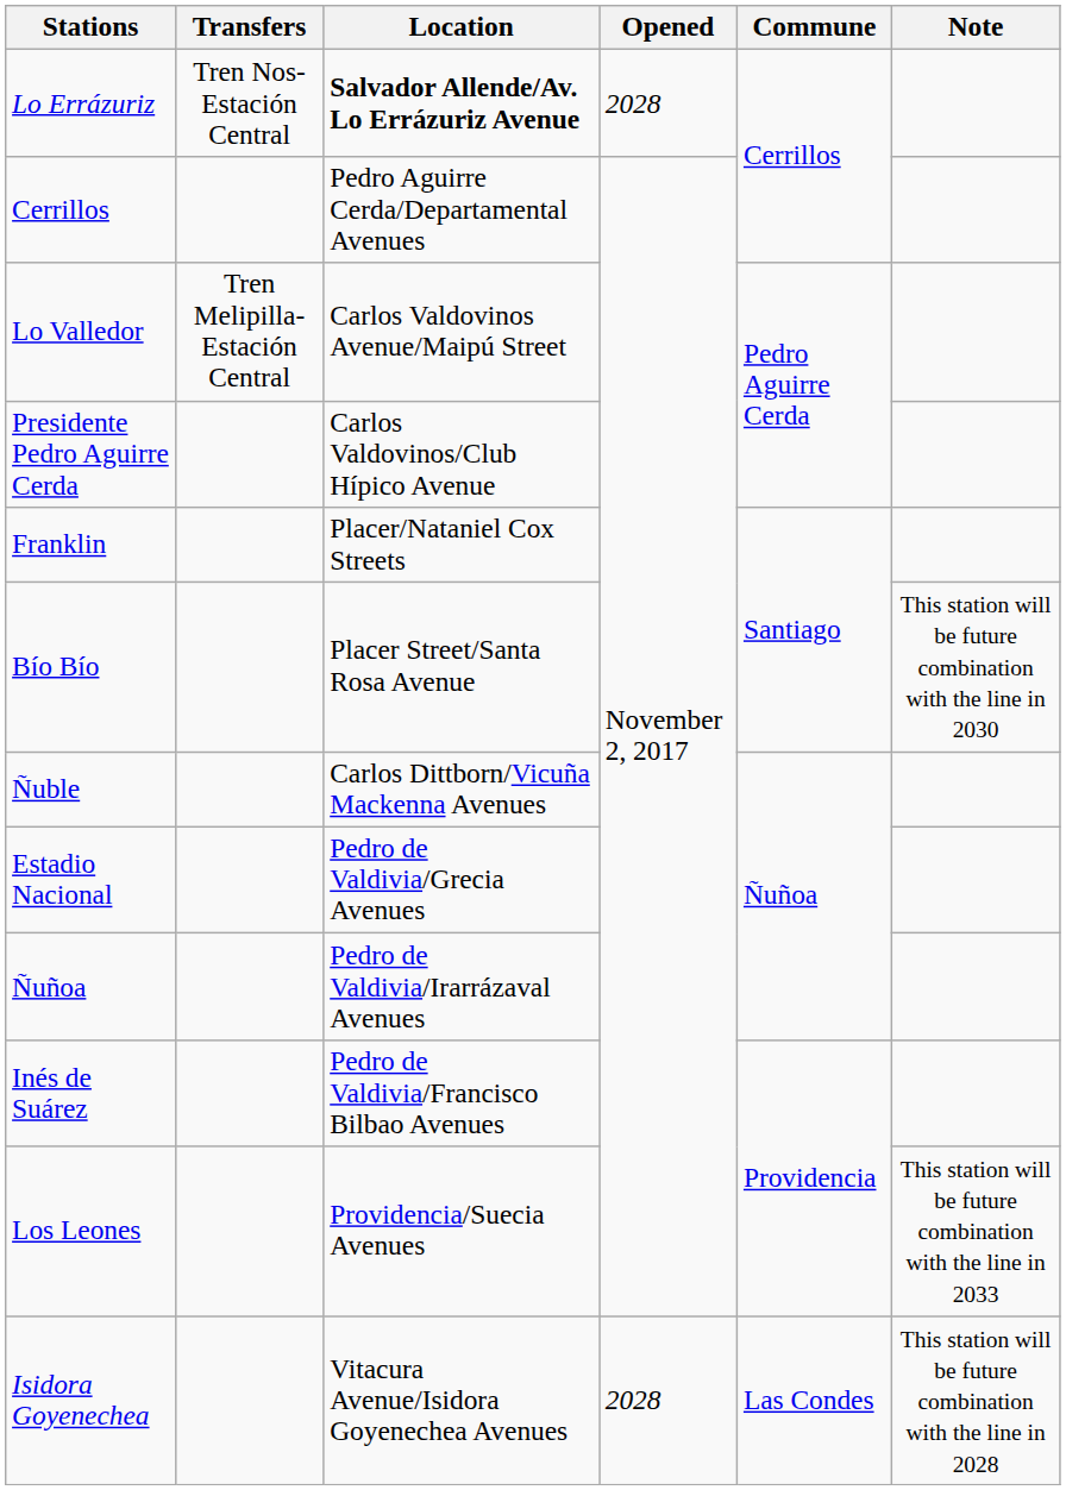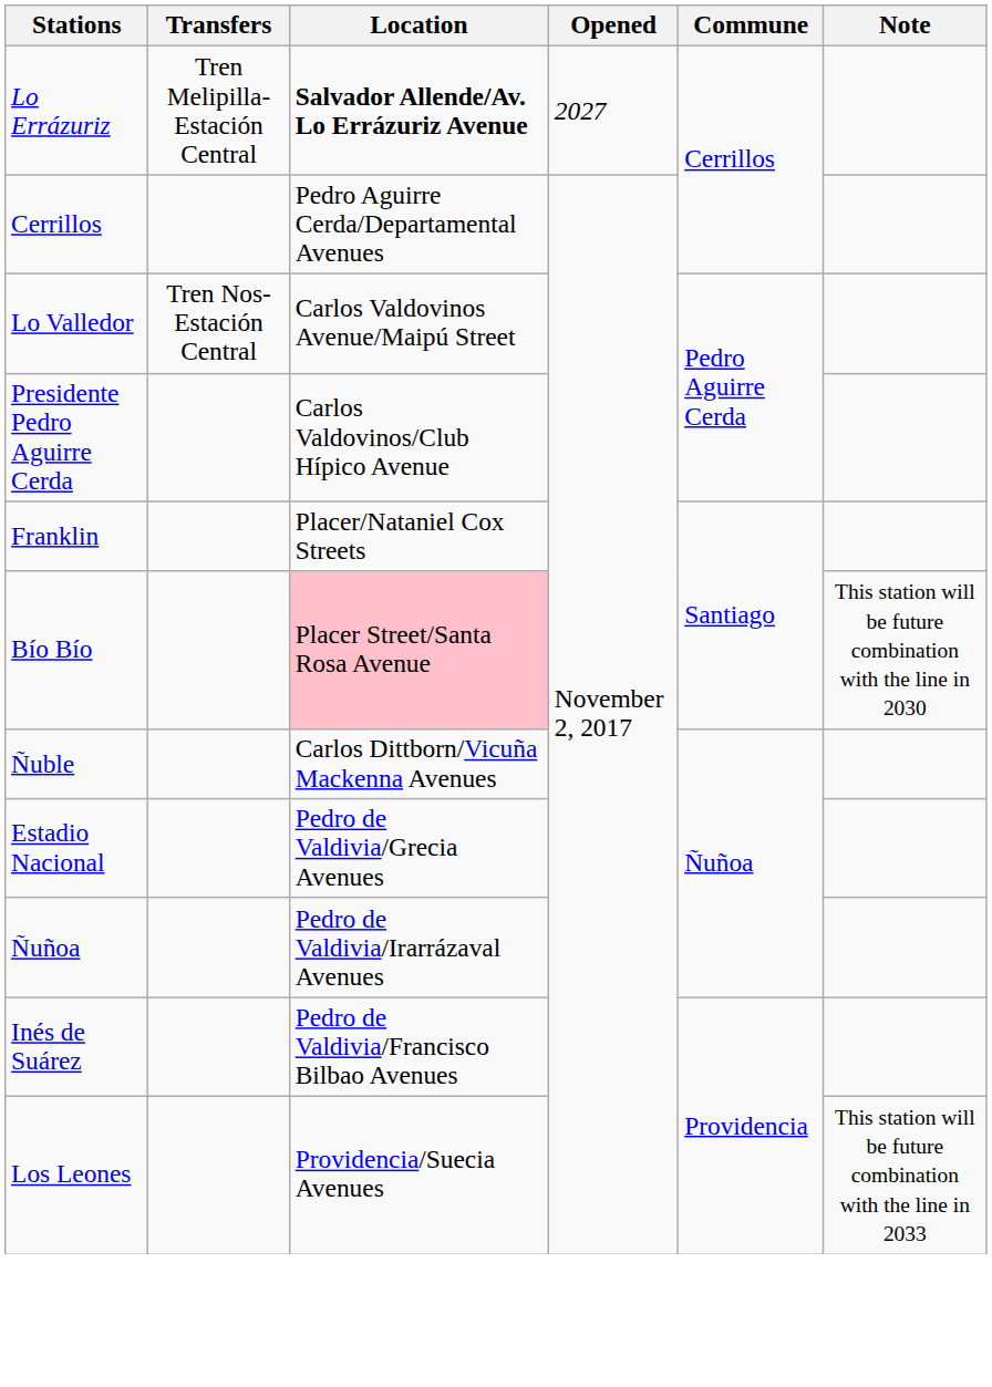Lo Errázuriz | Transfers: Tren Nos-Estación Central -> Tren Melipilla-Estación Central
Lo Errázuriz | Opened: 2028 -> 2027
Lo Valledor | Transfers: Tren Melipilla-Estación Central -> Tren Nos-Estación Central
Bío Bío | Location: no background -> pink background
- row: Isidora Goyenechea | Vitacura Avenue/Isidora Goyenechea Avenues | 2028 | Las Condes | This station will be future combination with the line in 2028
